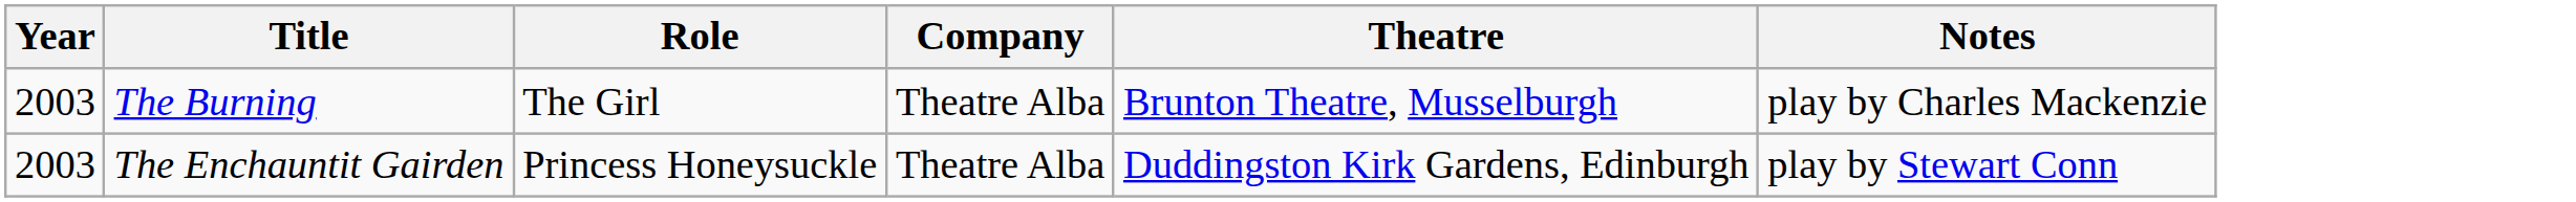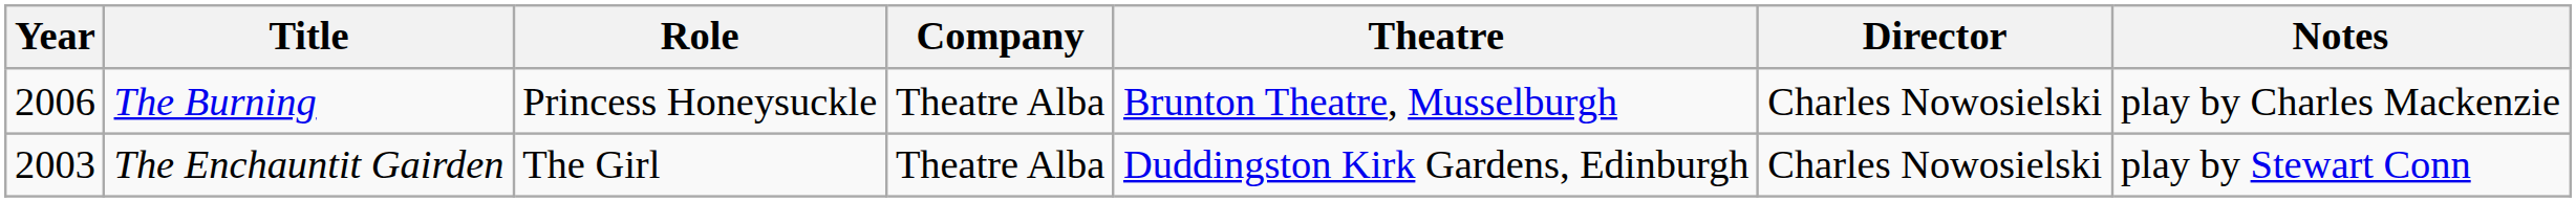+ column: Director | Charles Nowosielski | Charles Nowosielski
The Burning | Year: 2003 -> 2006
The Burning | Role: The Girl -> Princess Honeysuckle
The Enchauntit Gairden | Role: Princess Honeysuckle -> The Girl
